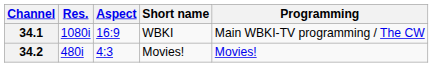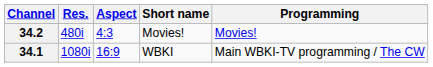rows swapped: 34.1 <-> 34.2
